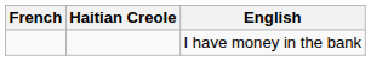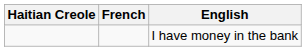columns swapped: Haitian Creole <-> French
